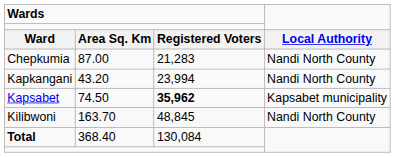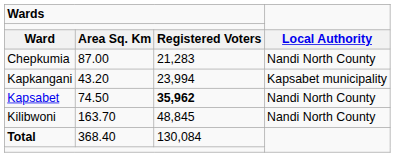Kapkangani | column 4: Nandi North County -> Kapsabet municipality
Kapsabet | column 4: Kapsabet municipality -> Nandi North County
